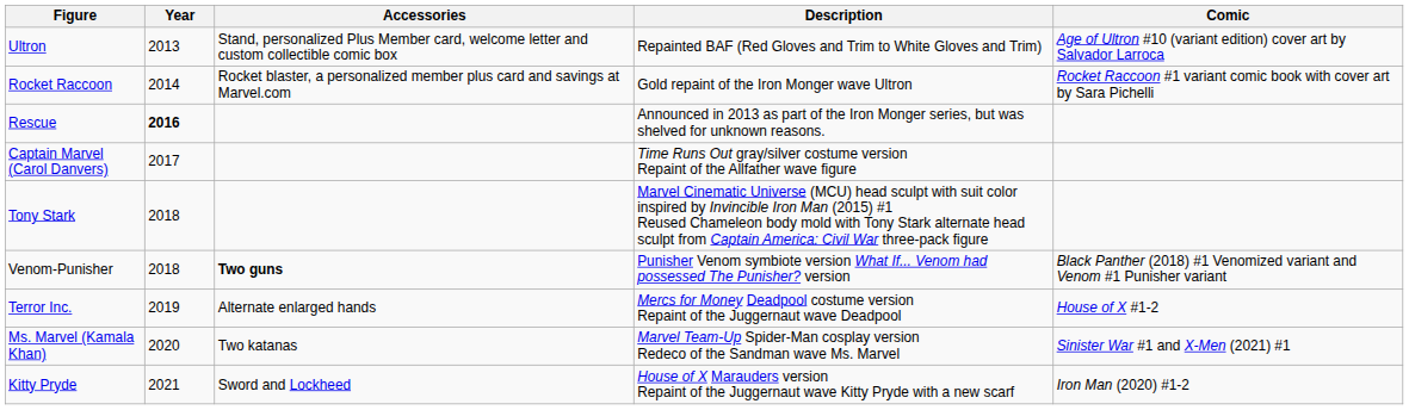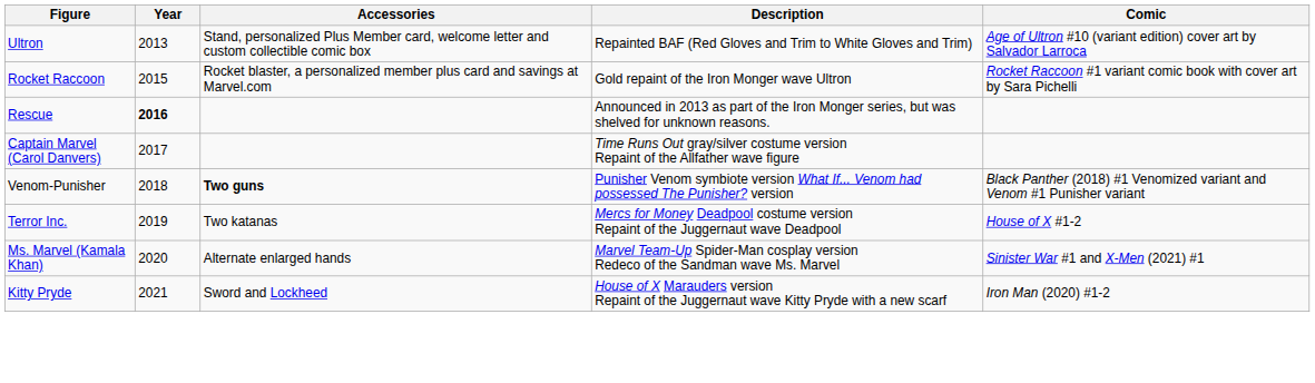Rocket Raccoon | Year: 2014 -> 2015
- row: Tony Stark | 2018 | Marvel Cinematic Universe (MCU) head sculpt with suit color inspired by Invincible Iron Man (2015) #1 Reused Chameleon body mold with Tony Stark alternate head sculpt from Captain America: Civil War three-pack figure
Terror Inc. | Accessories: Alternate enlarged hands -> Two katanas
Ms. Marvel (Kamala Khan) | Accessories: Two katanas -> Alternate enlarged hands
